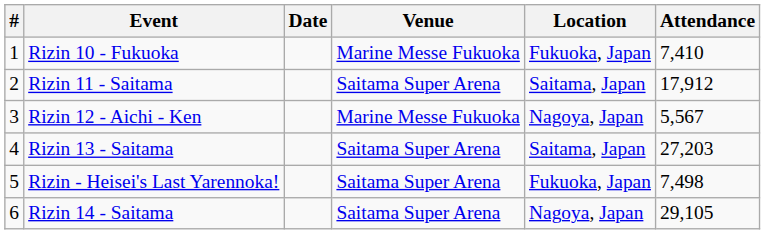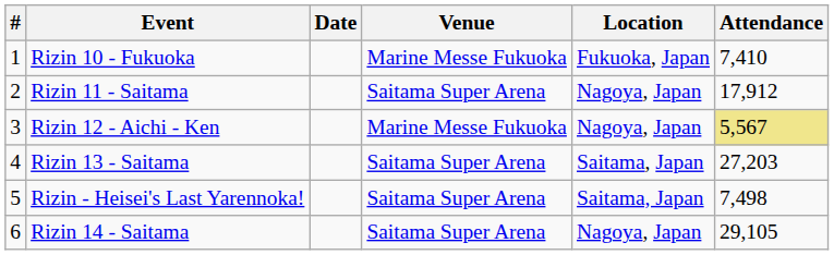Rizin 11 - Saitama | Location: Saitama, Japan -> Nagoya, Japan
Rizin 12 - Aichi - Ken | Attendance: no background -> khaki background
Rizin - Heisei's Last Yarennoka! | Location: Fukuoka, Japan -> Saitama, Japan
